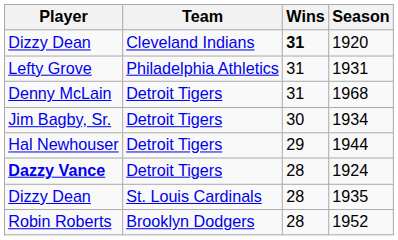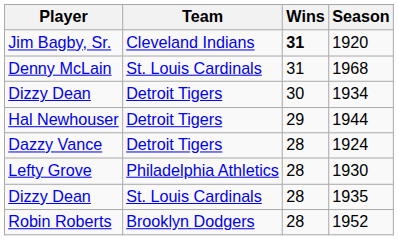1920 | Player: Dizzy Dean -> Jim Bagby, Sr.
- row: Lefty Grove | Philadelphia Athletics | 31 | 1931
1968 | Team: Detroit Tigers -> St. Louis Cardinals
1934 | Player: Jim Bagby, Sr. -> Dizzy Dean
1924 | Player: bold -> normal
+ row: Lefty Grove | Philadelphia Athletics | 28 | 1930
